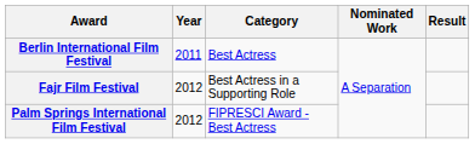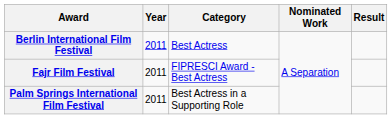Fajr Film Festival | Year: 2012 -> 2011
Fajr Film Festival | Category: Best Actress in a Supporting Role -> FIPRESCI Award - Best Actress
Palm Springs International Film Festival | Year: 2012 -> 2011
Palm Springs International Film Festival | Category: FIPRESCI Award - Best Actress -> Best Actress in a Supporting Role
